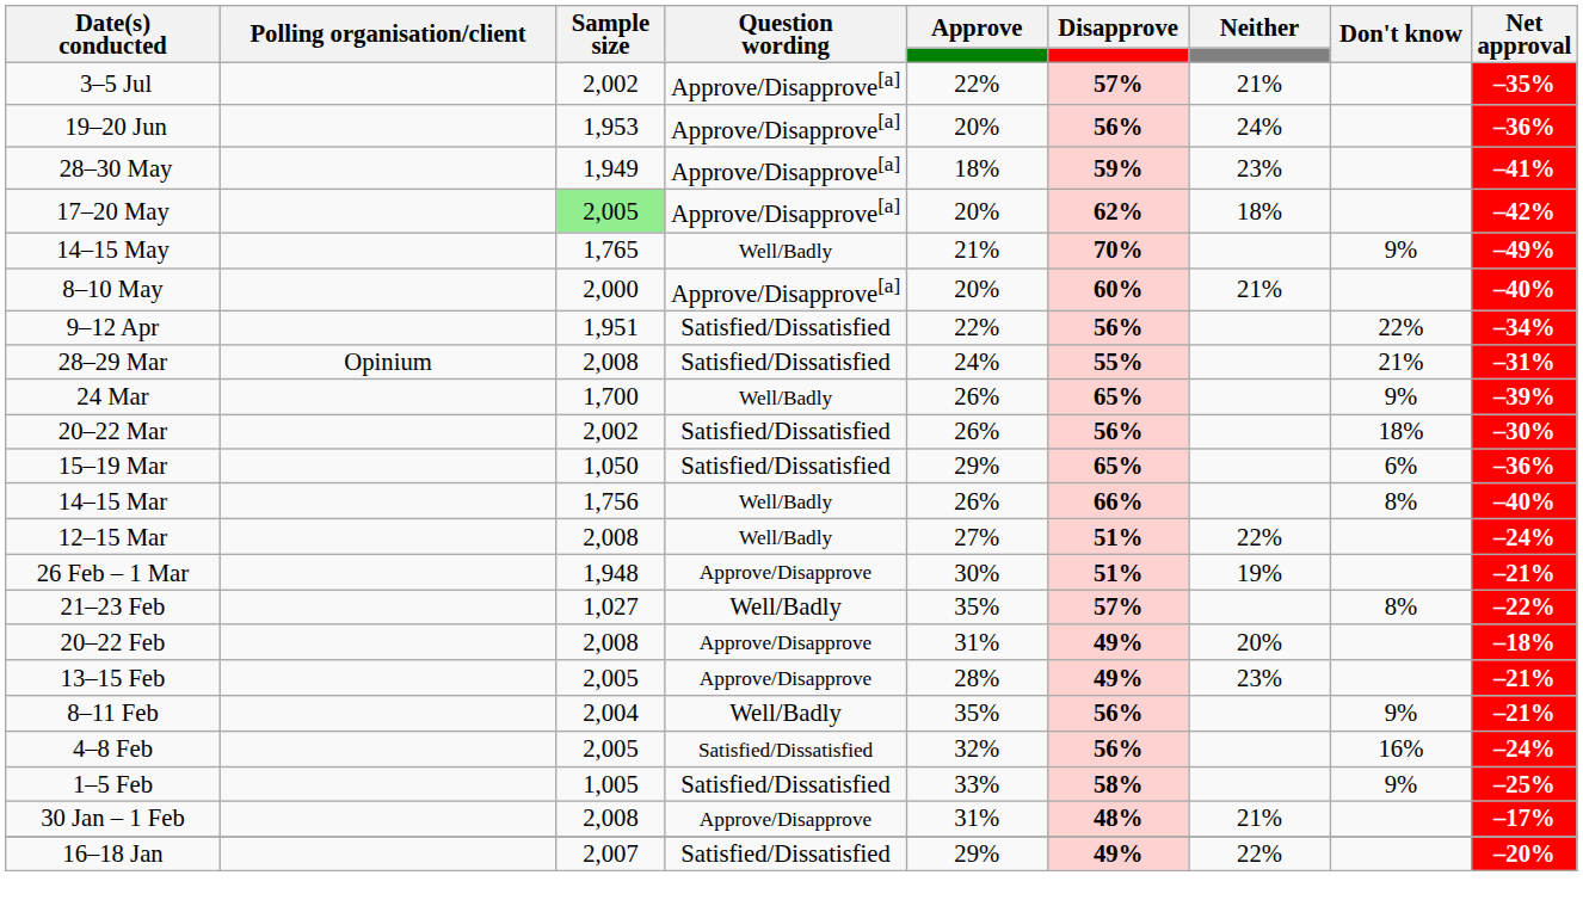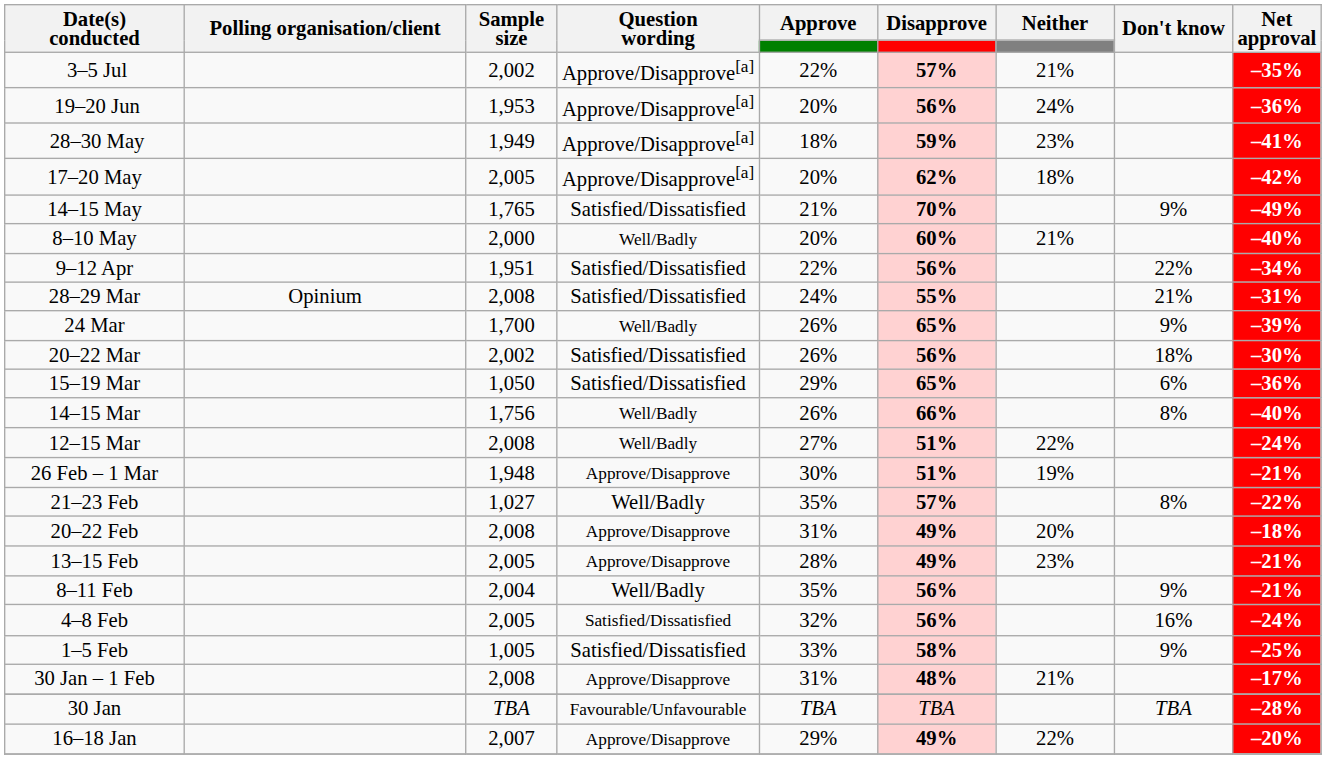17–20 May | Sample size: lightgreen background -> no background
14–15 May | Question wording: Well/Badly -> Satisfied/Dissatisfied
8–10 May | Question wording: Approve/Disapprove[a] -> Well/Badly
+ row: 30 Jan | TBA | Favourable/Unfavourable | TBA | TBA | TBA | –28%
16–18 Jan | Question wording: Satisfied/Dissatisfied -> Approve/Disapprove
